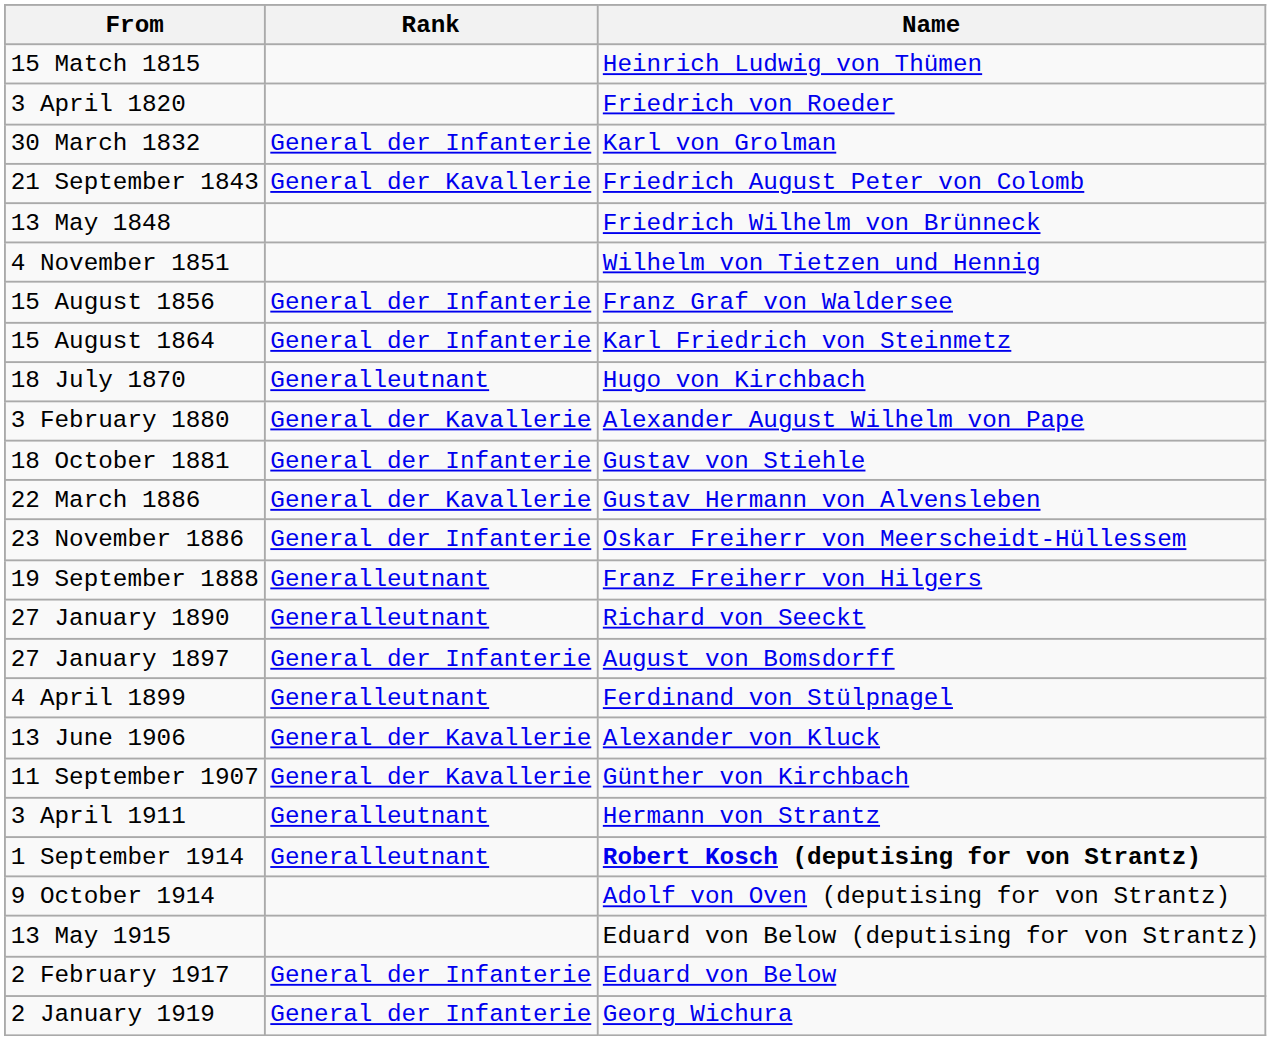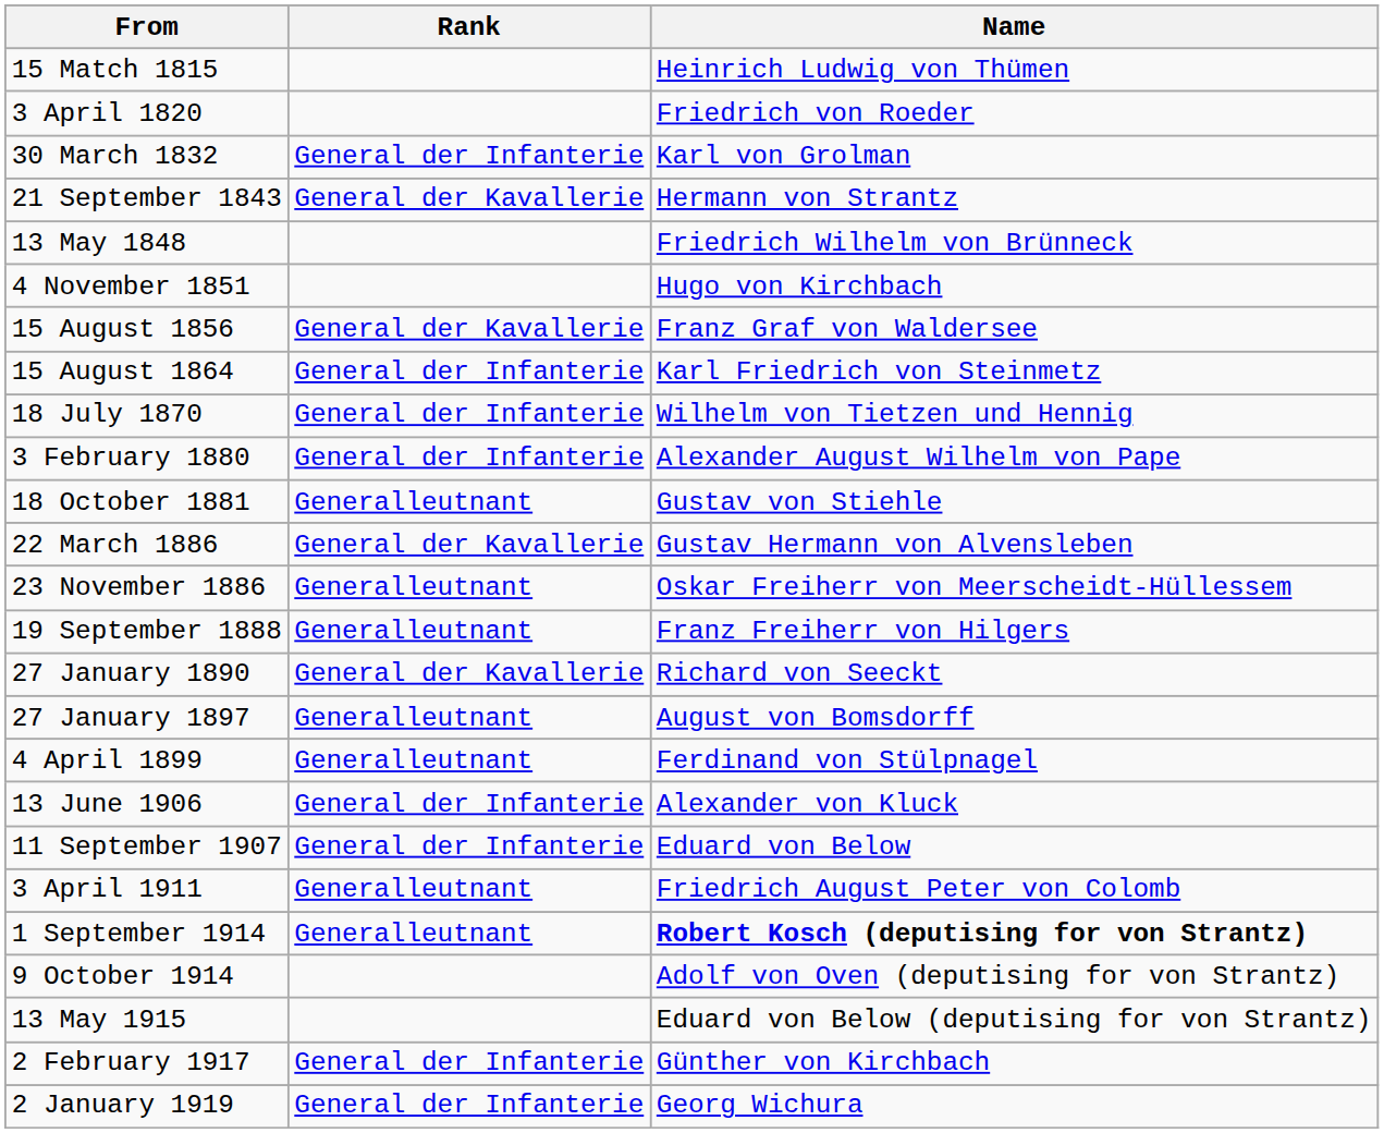21 September 1843 | Name: Friedrich August Peter von Colomb -> Hermann von Strantz
4 November 1851 | Name: Wilhelm von Tietzen und Hennig -> Hugo von Kirchbach
15 August 1856 | Rank: General der Infanterie -> General der Kavallerie
18 July 1870 | Rank: Generalleutnant -> General der Infanterie
18 July 1870 | Name: Hugo von Kirchbach -> Wilhelm von Tietzen und Hennig
3 February 1880 | Rank: General der Kavallerie -> General der Infanterie
18 October 1881 | Rank: General der Infanterie -> Generalleutnant
23 November 1886 | Rank: General der Infanterie -> Generalleutnant
27 January 1890 | Rank: Generalleutnant -> General der Kavallerie
27 January 1897 | Rank: General der Infanterie -> Generalleutnant
13 June 1906 | Rank: General der Kavallerie -> General der Infanterie
11 September 1907 | Rank: General der Kavallerie -> General der Infanterie
11 September 1907 | Name: Günther von Kirchbach -> Eduard von Below
3 April 1911 | Name: Hermann von Strantz -> Friedrich August Peter von Colomb
2 February 1917 | Name: Eduard von Below -> Günther von Kirchbach
